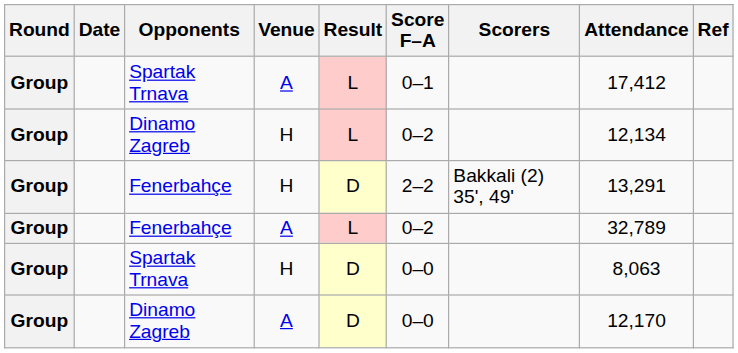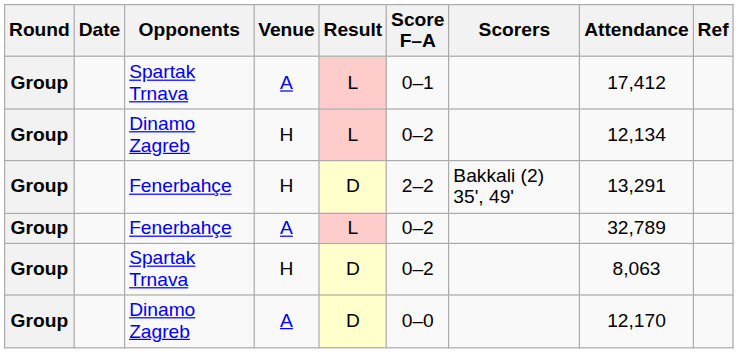Spartak Trnava / H | Score F–A: 0–0 -> 0–2
